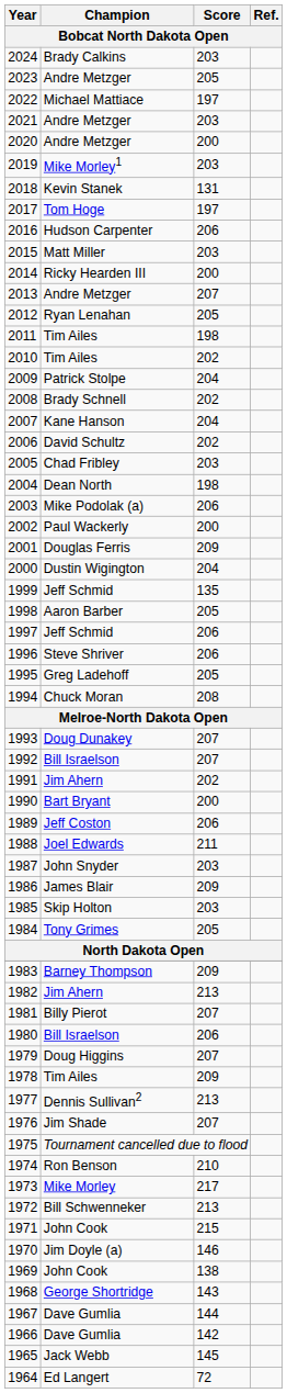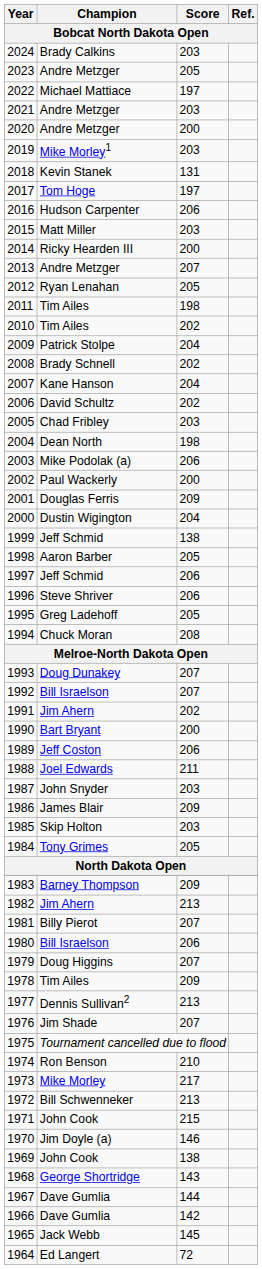1999 | Score: 135 -> 138
